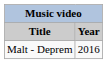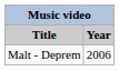Malt - Deprem | Year: 2016 -> 2006
